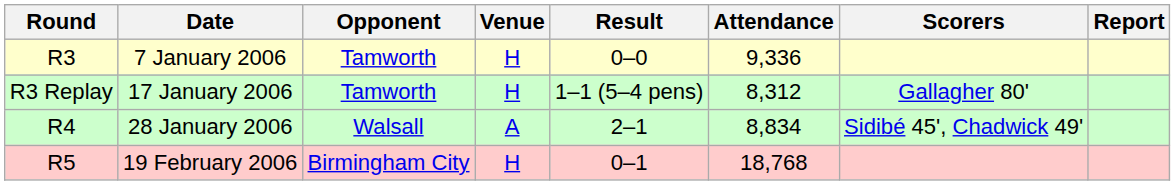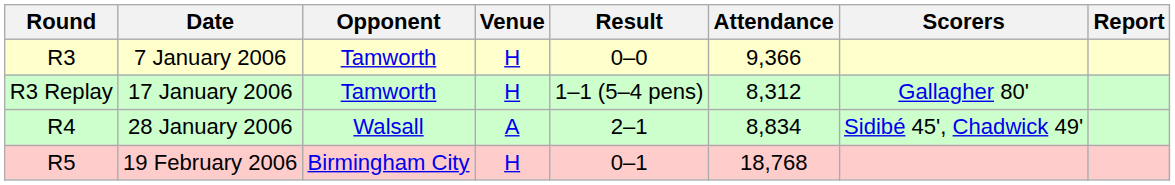7 January 2006 | Attendance: 9,336 -> 9,366
